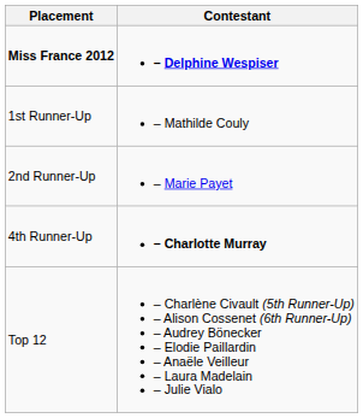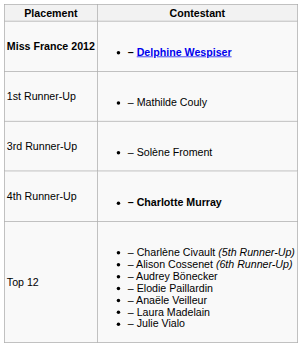- row: 2nd Runner-Up | – Marie Payet
+ row: 3rd Runner-Up | – Solène Froment
